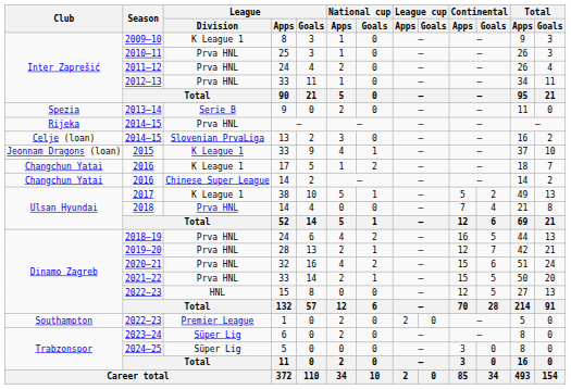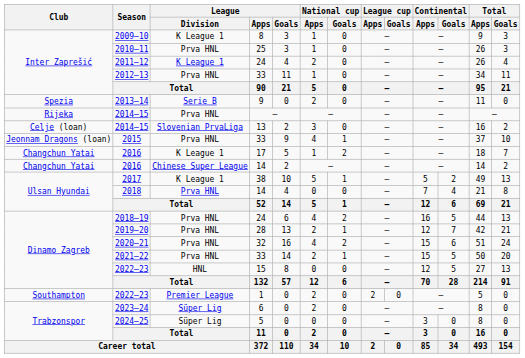2011–12 | League / Division: Prva HNL -> K League 1
2015 | League / Division: K League 1 -> Prva HNL
